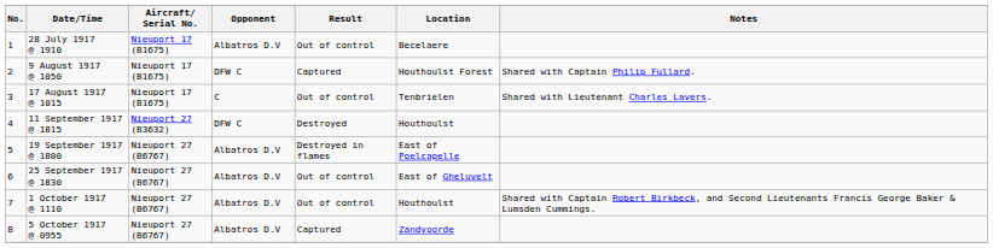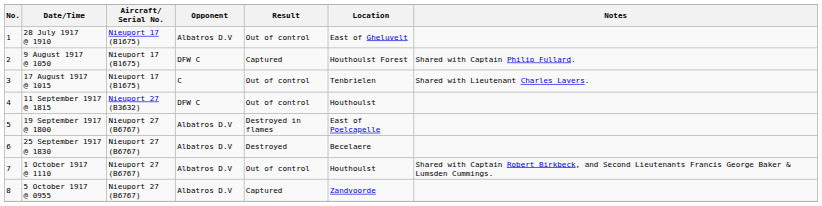28 July 1917 @ 1910 | Location: Becelaere -> East of Gheluvelt
11 September 1917 @ 1815 | Result: Destroyed -> Out of control
25 September 1917 @ 1830 | Result: Out of control -> Destroyed
25 September 1917 @ 1830 | Location: East of Gheluvelt -> Becelaere
